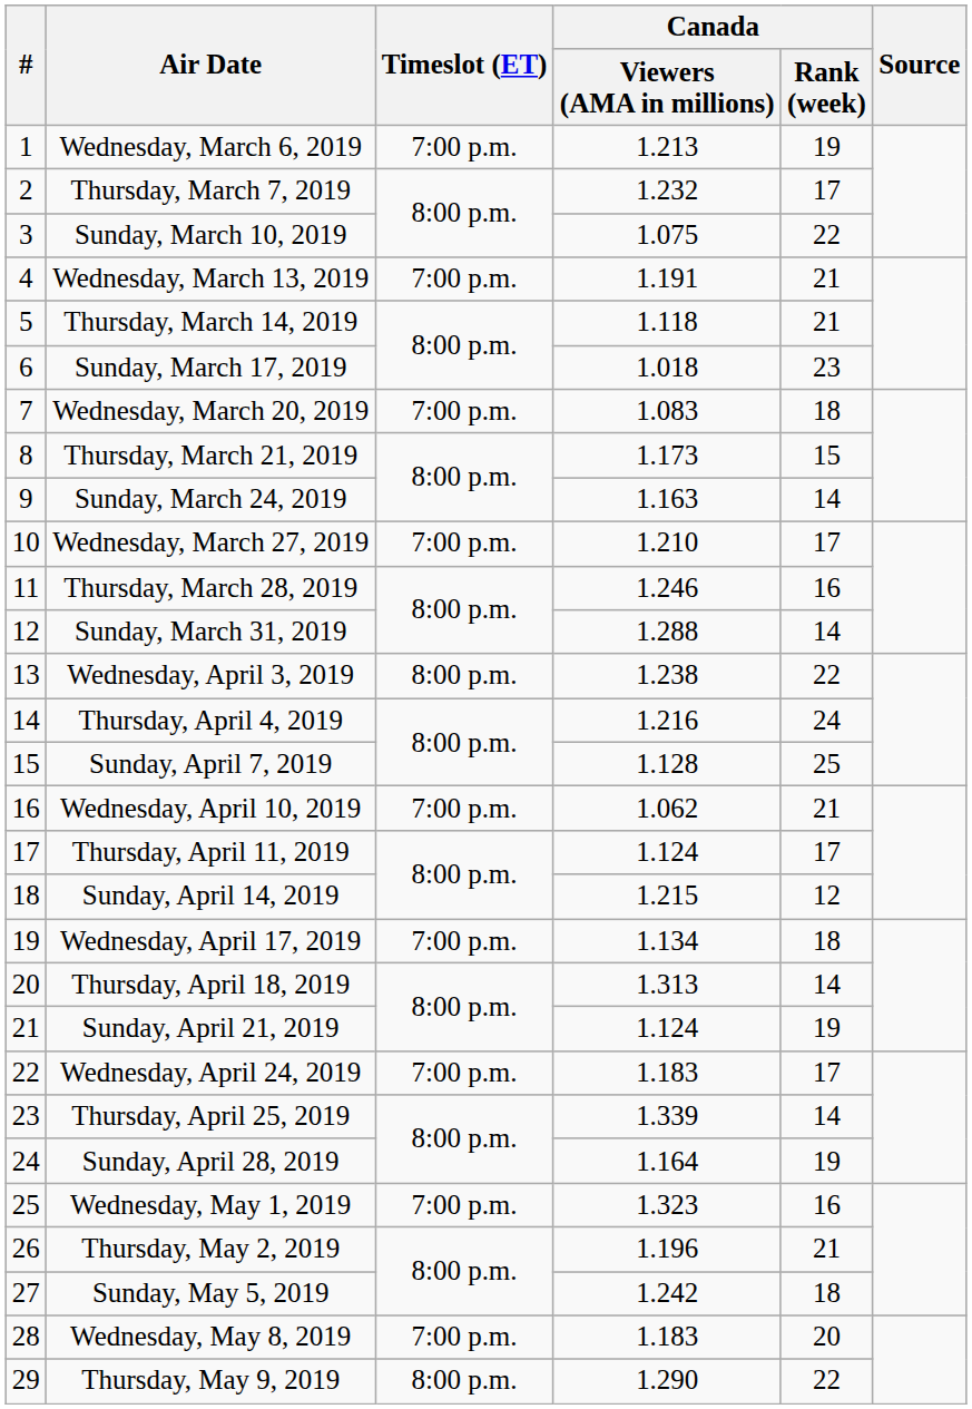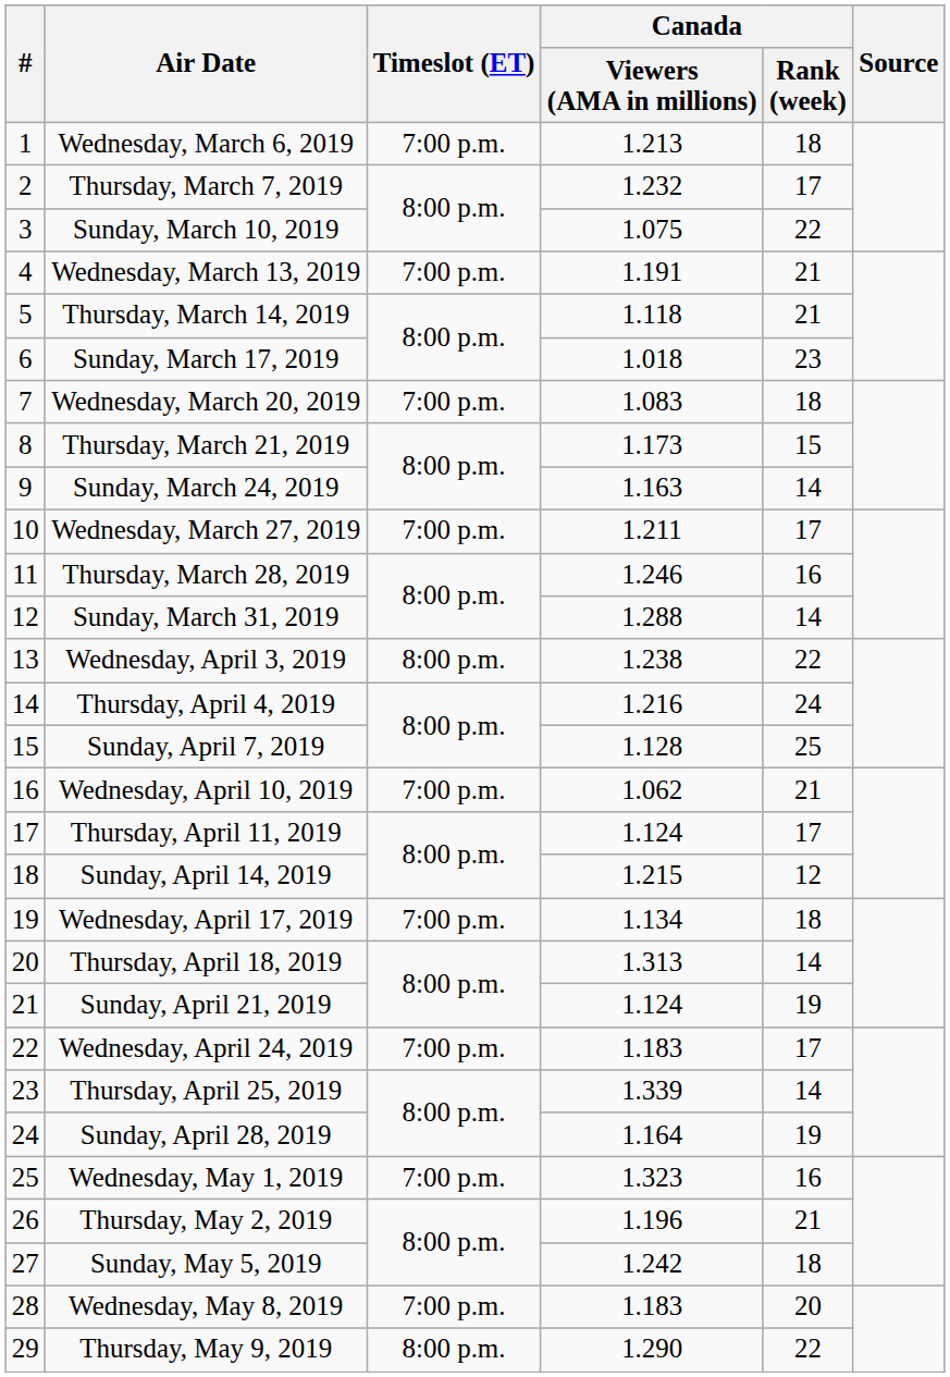Wednesday, March 6, 2019 | Canada / Rank (week): 19 -> 18
Wednesday, March 27, 2019 | Canada / Viewers (AMA in millions): 1.210 -> 1.211
